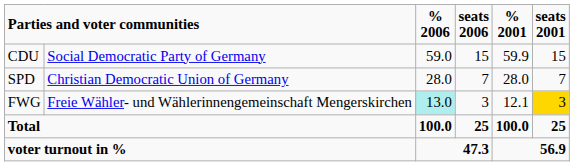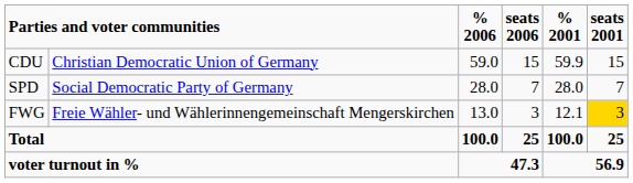CDU | column 2: Social Democratic Party of Germany -> Christian Democratic Union of Germany
SPD | column 2: Christian Democratic Union of Germany -> Social Democratic Party of Germany
FWG | % 2006: paleturquoise background -> no background
